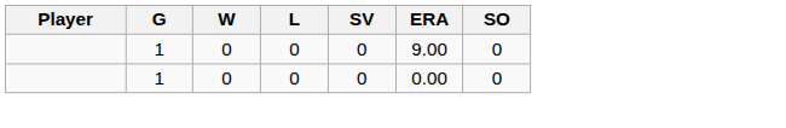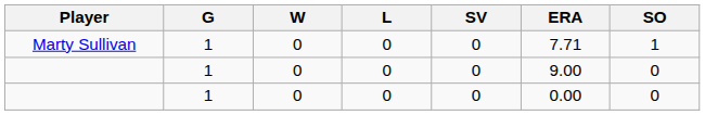+ row: Marty Sullivan | 1 | 0 | 0 | 0 | 7.71 | 1
